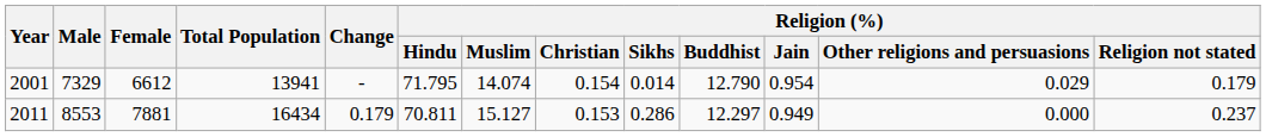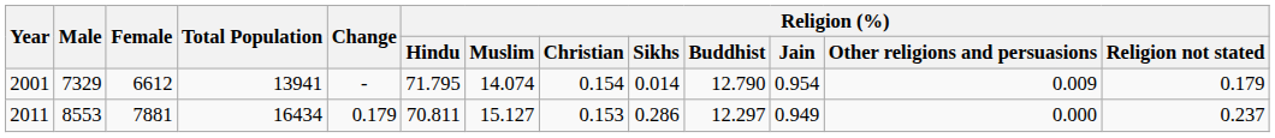2001 | Religion (%) / Other religions and persuasions: 0.029 -> 0.009
